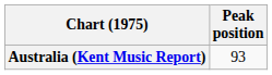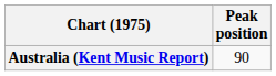Australia (Kent Music Report) | Peak position: 93 -> 90
